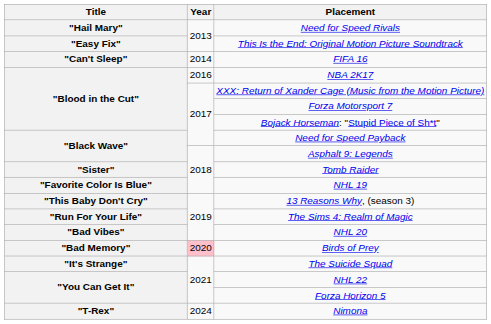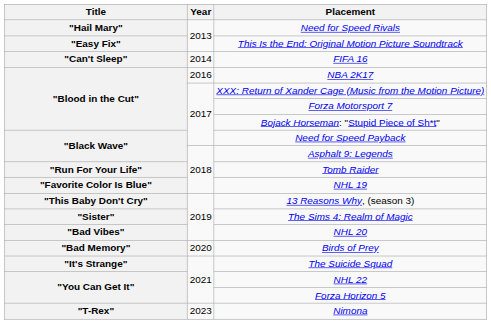Tomb Raider | Title: "Sister" -> "Run For Your Life"
The Sims 4: Realm of Magic | Title: "Run For Your Life" -> "Sister"
Birds of Prey | Year: pink background -> no background
Nimona | Year: 2024 -> 2023
